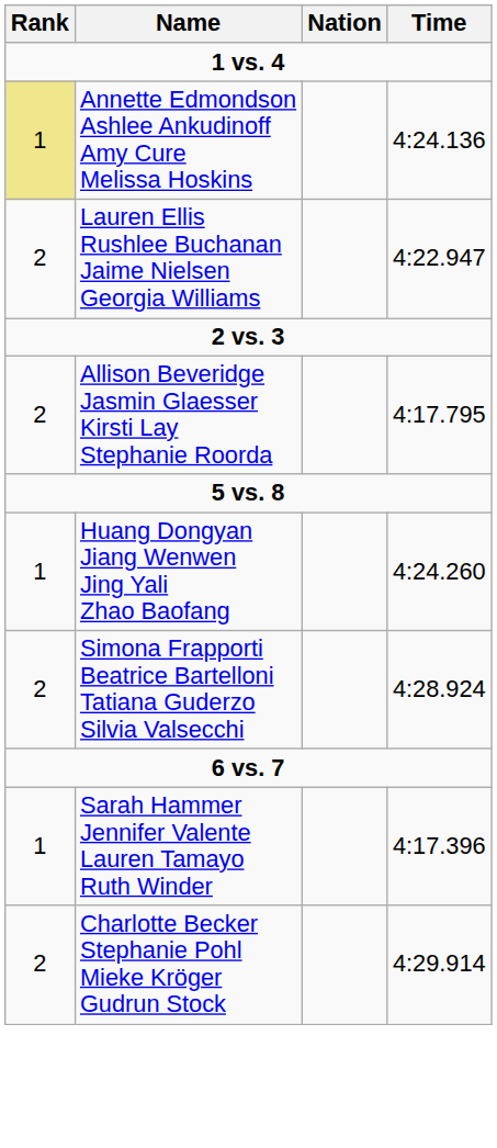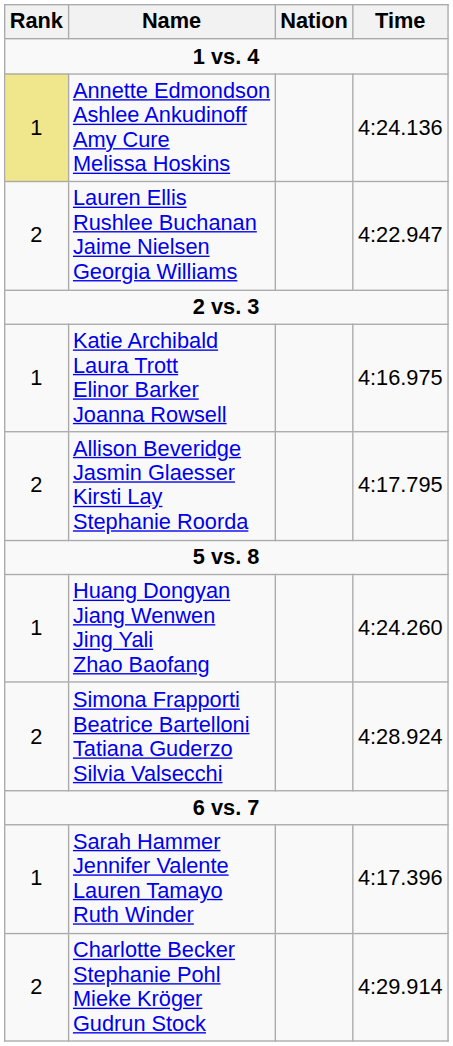+ row: 1 | Katie Archibald Laura Trott Elinor Barker Joanna Rowsell | 4:16.975
